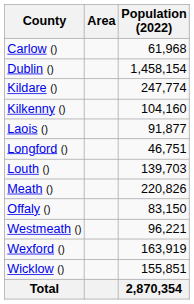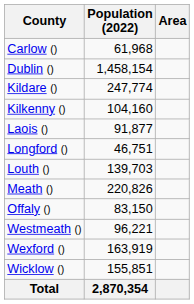columns swapped: Population (2022) <-> Area
